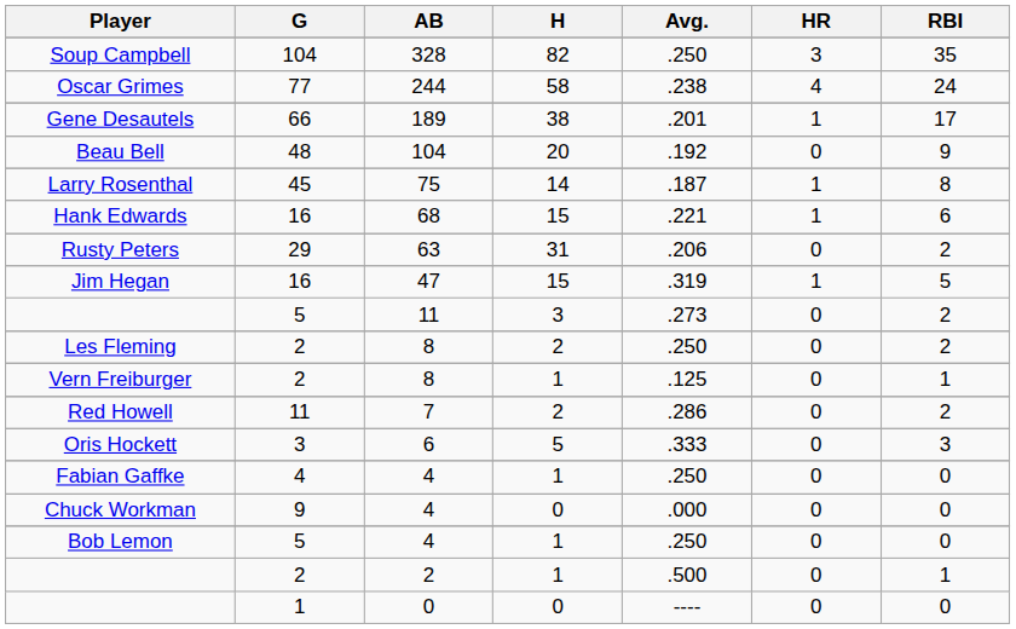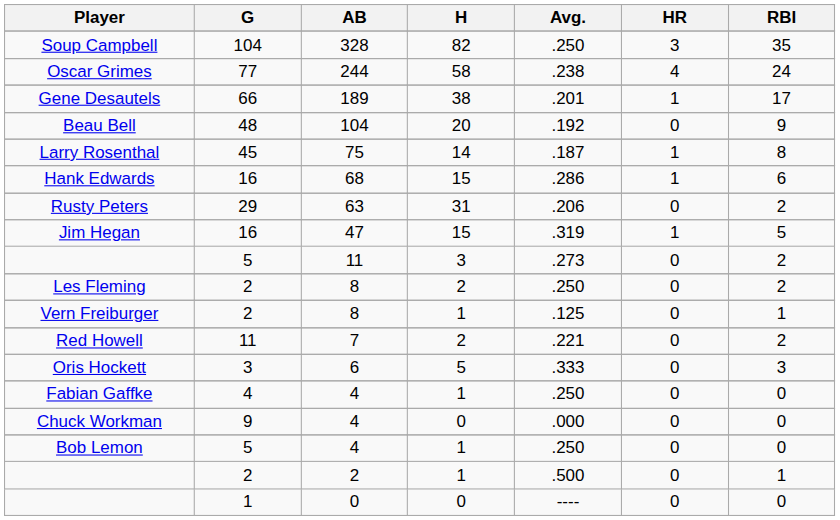Hank Edwards | Avg.: .221 -> .286
Red Howell | Avg.: .286 -> .221
